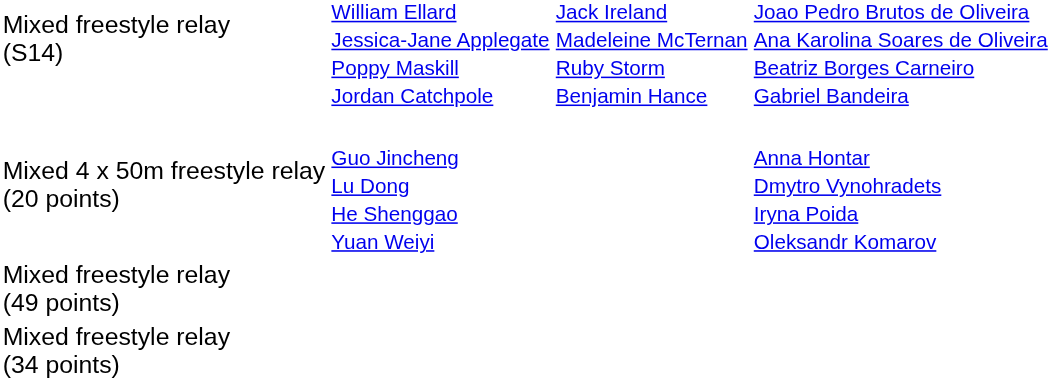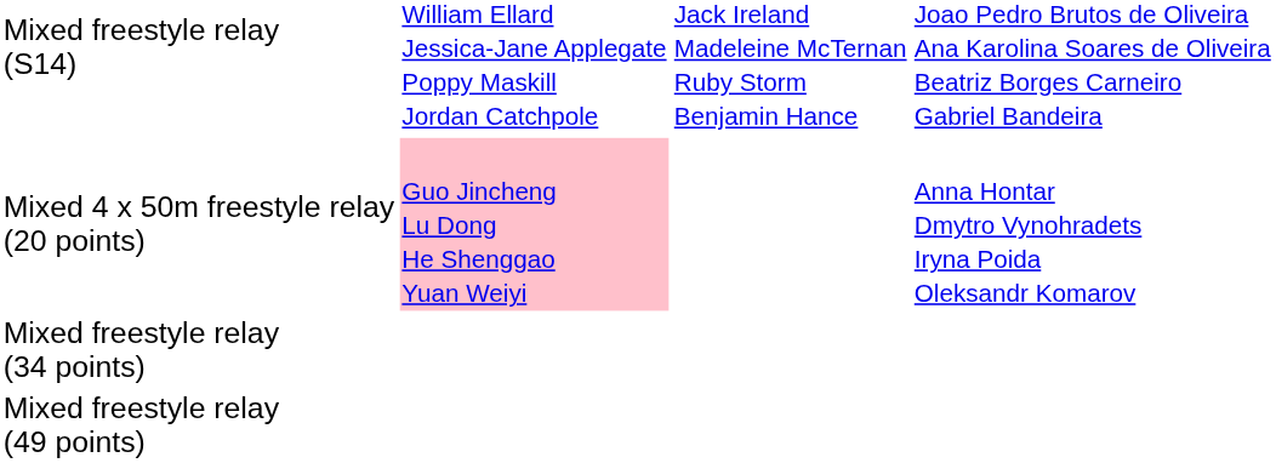Mixed 4 x 50m freestyle relay (20 points) | column 2: no background -> pink background
rows swapped: Mixed freestyle relay (34 points) <-> Mixed freestyle relay (49 points)
